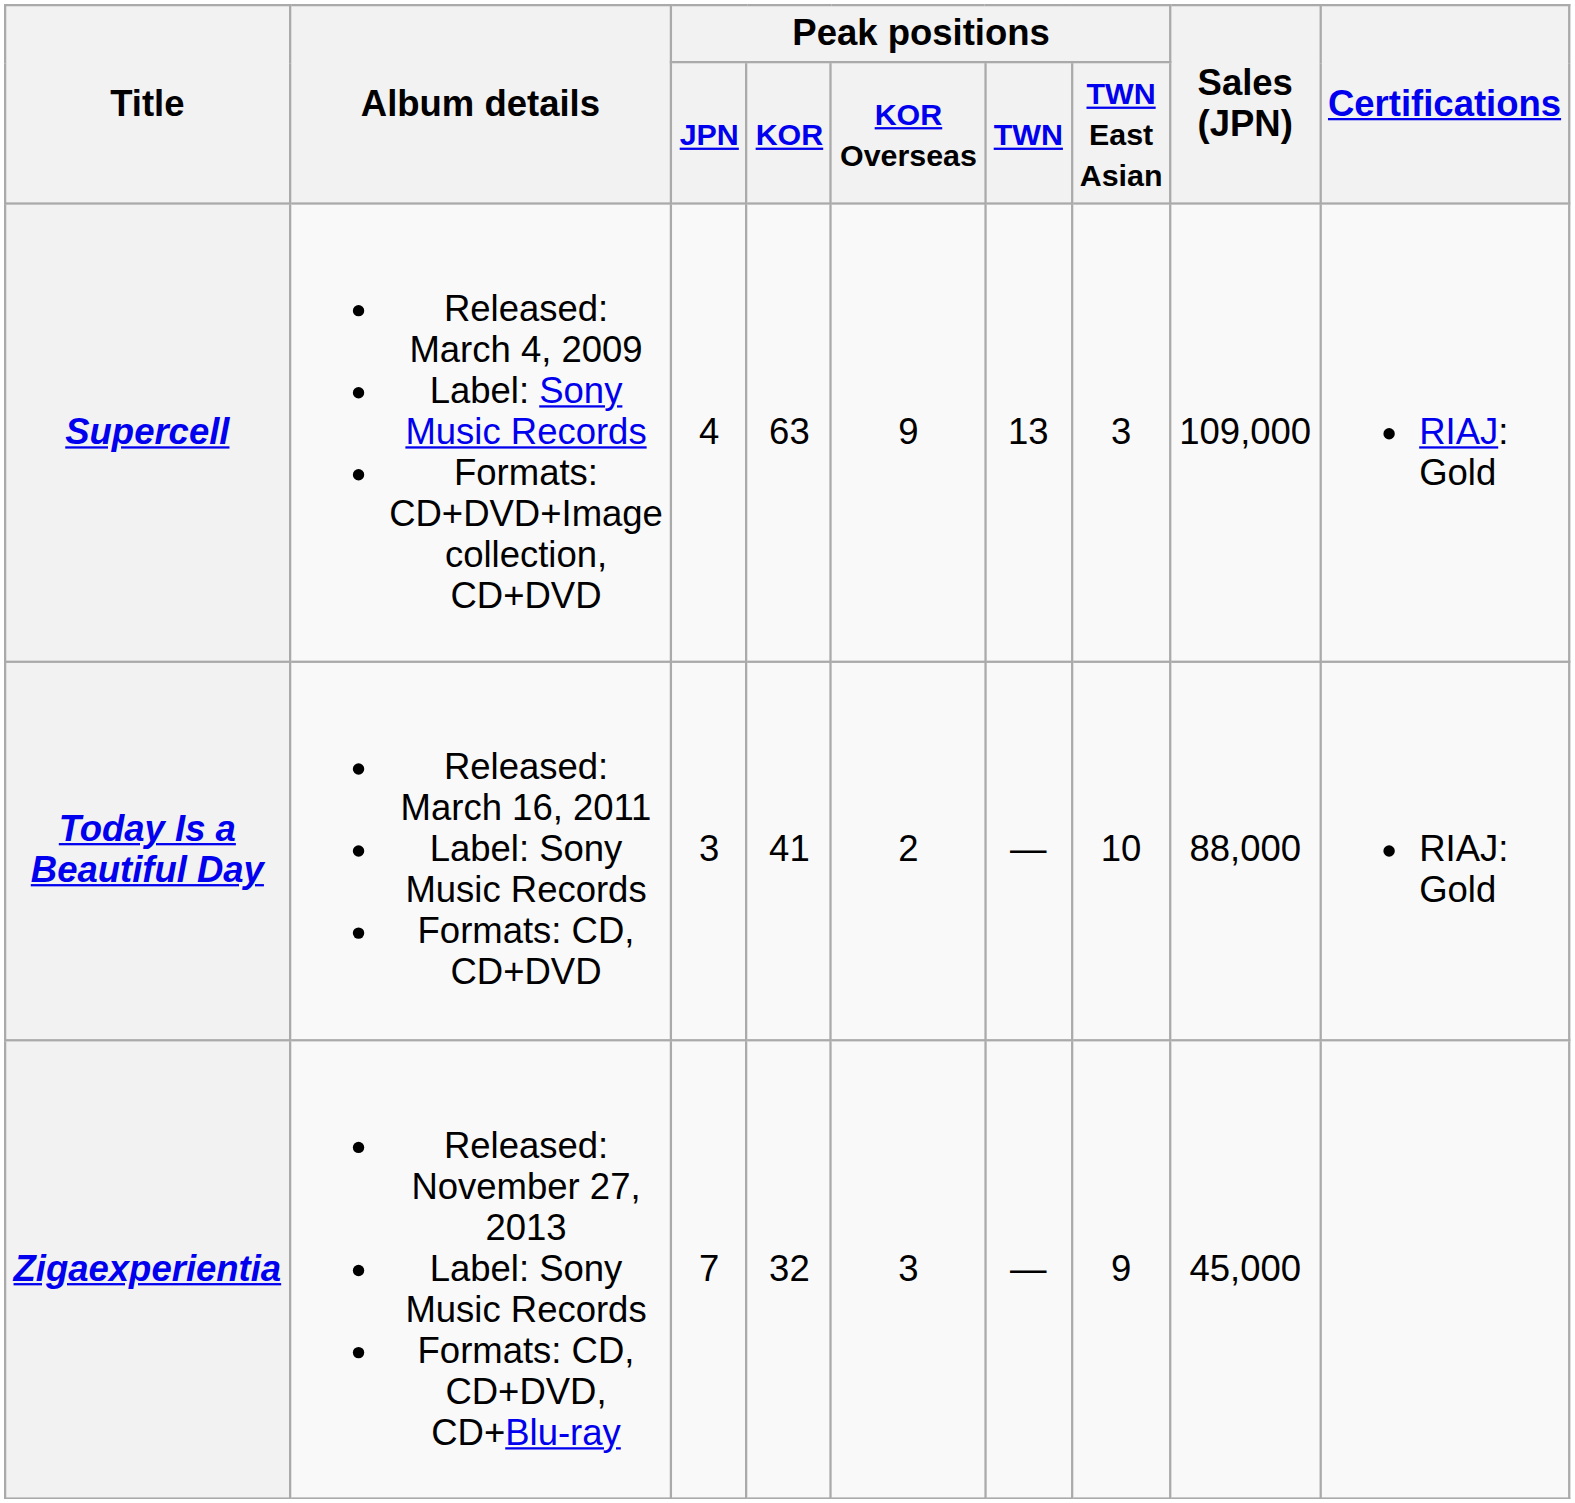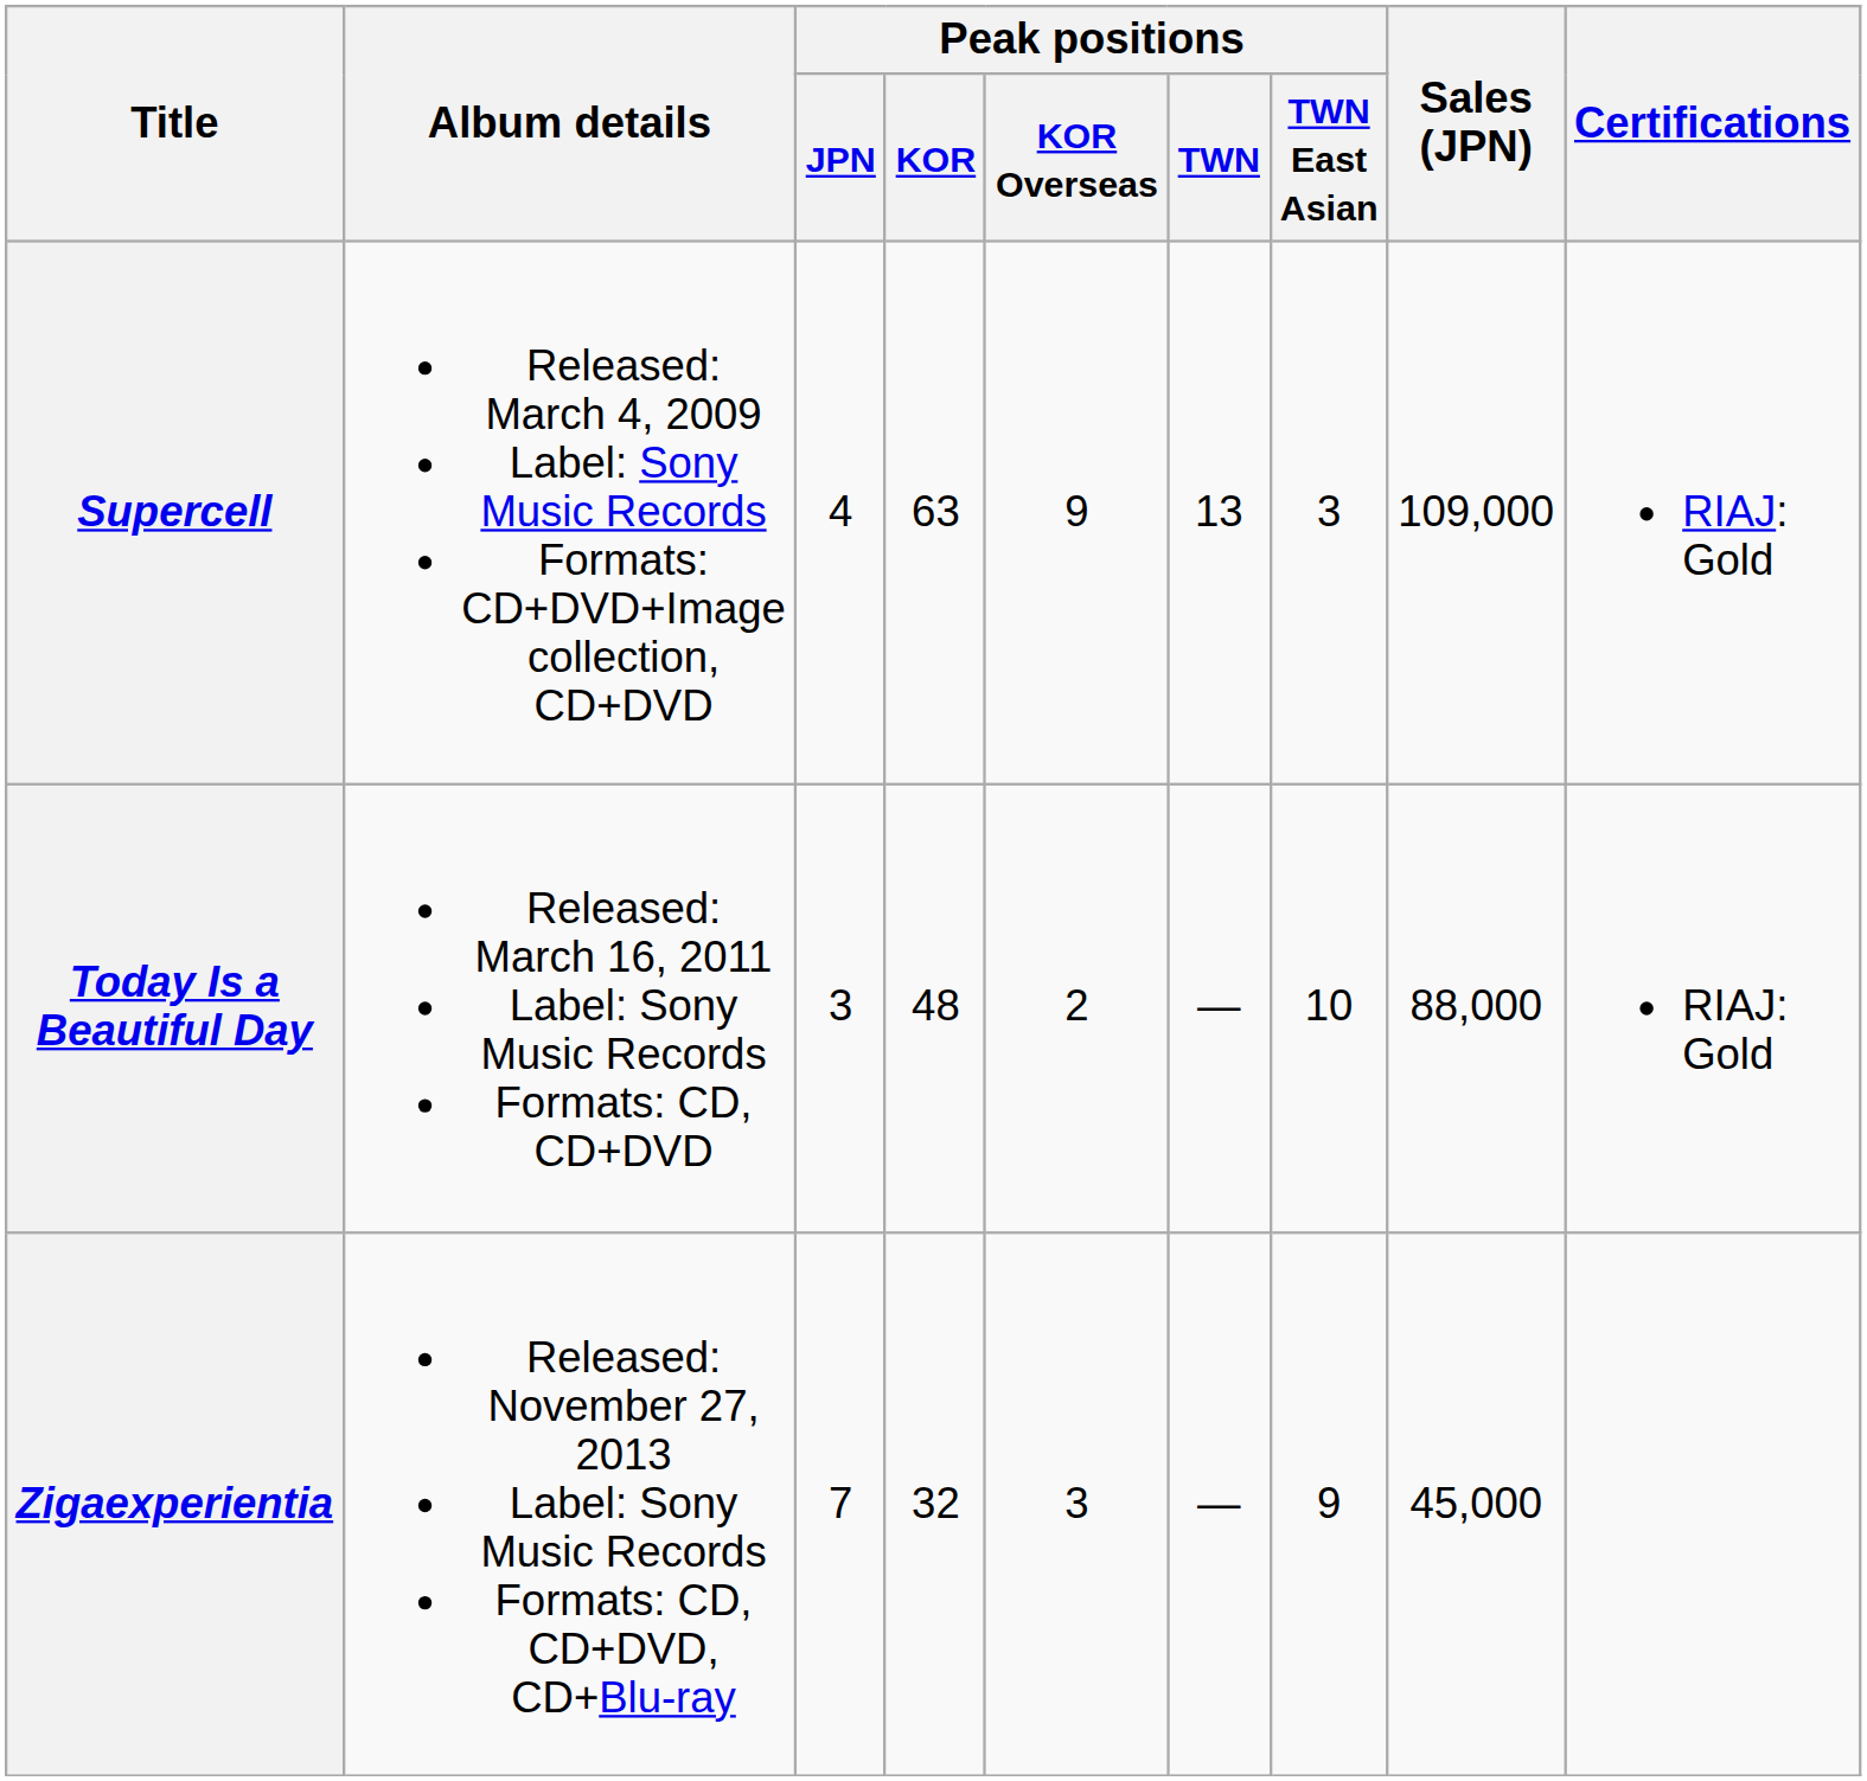Today Is a Beautiful Day | Peak positions / KOR: 41 -> 48
